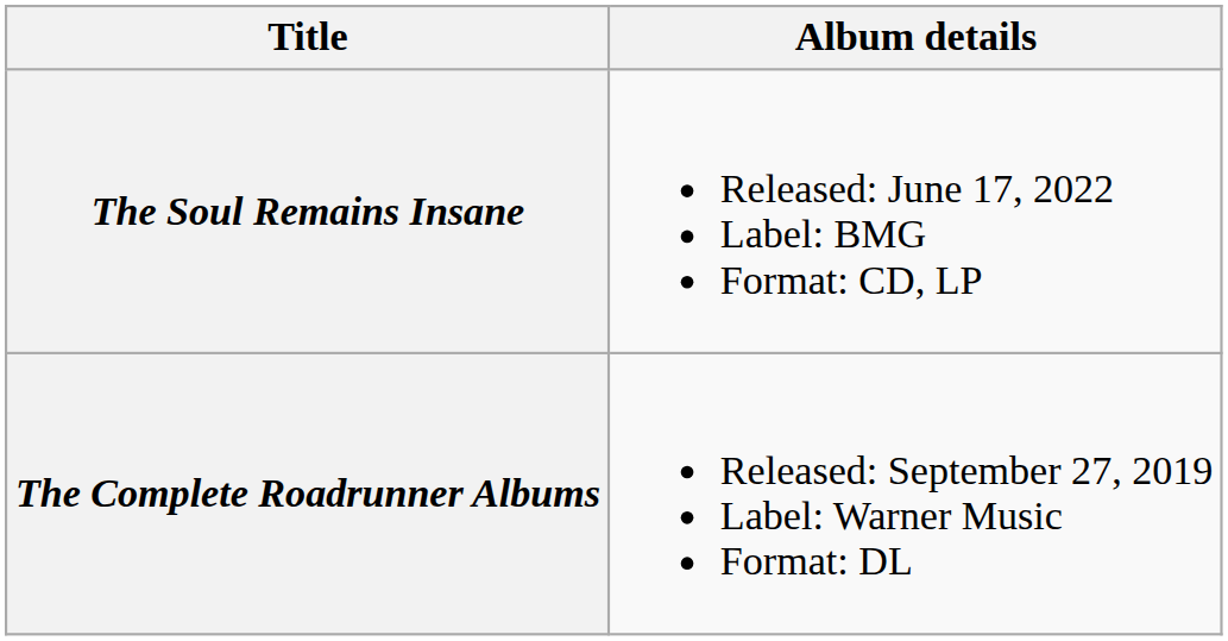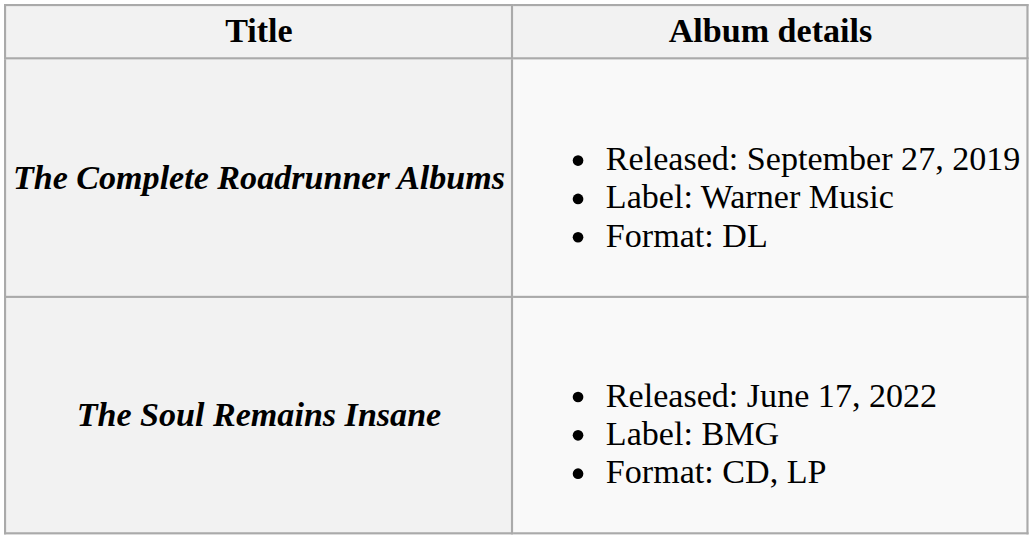rows swapped: The Complete Roadrunner Albums <-> The Soul Remains Insane
